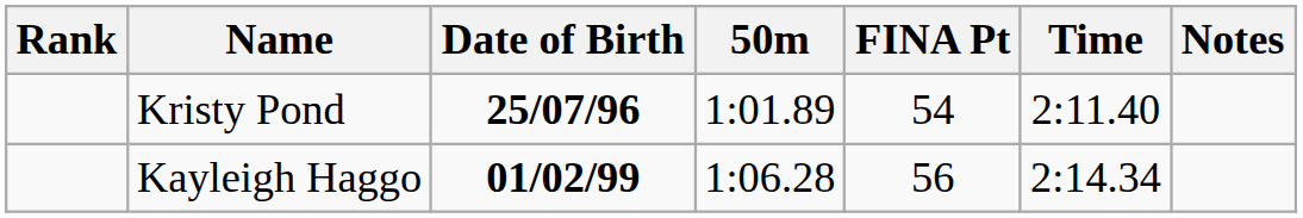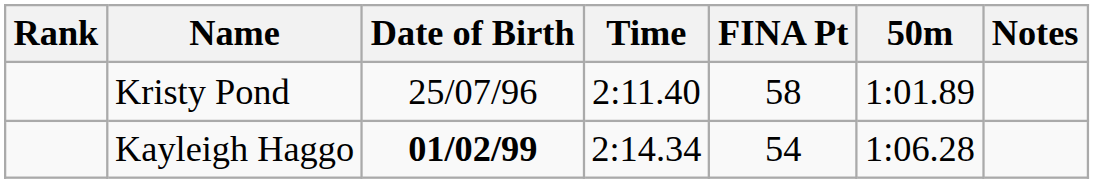columns swapped: Time <-> 50m
Kristy Pond | Date of Birth: bold -> normal
Kristy Pond | FINA Pt: 54 -> 58
Kayleigh Haggo | FINA Pt: 56 -> 54
